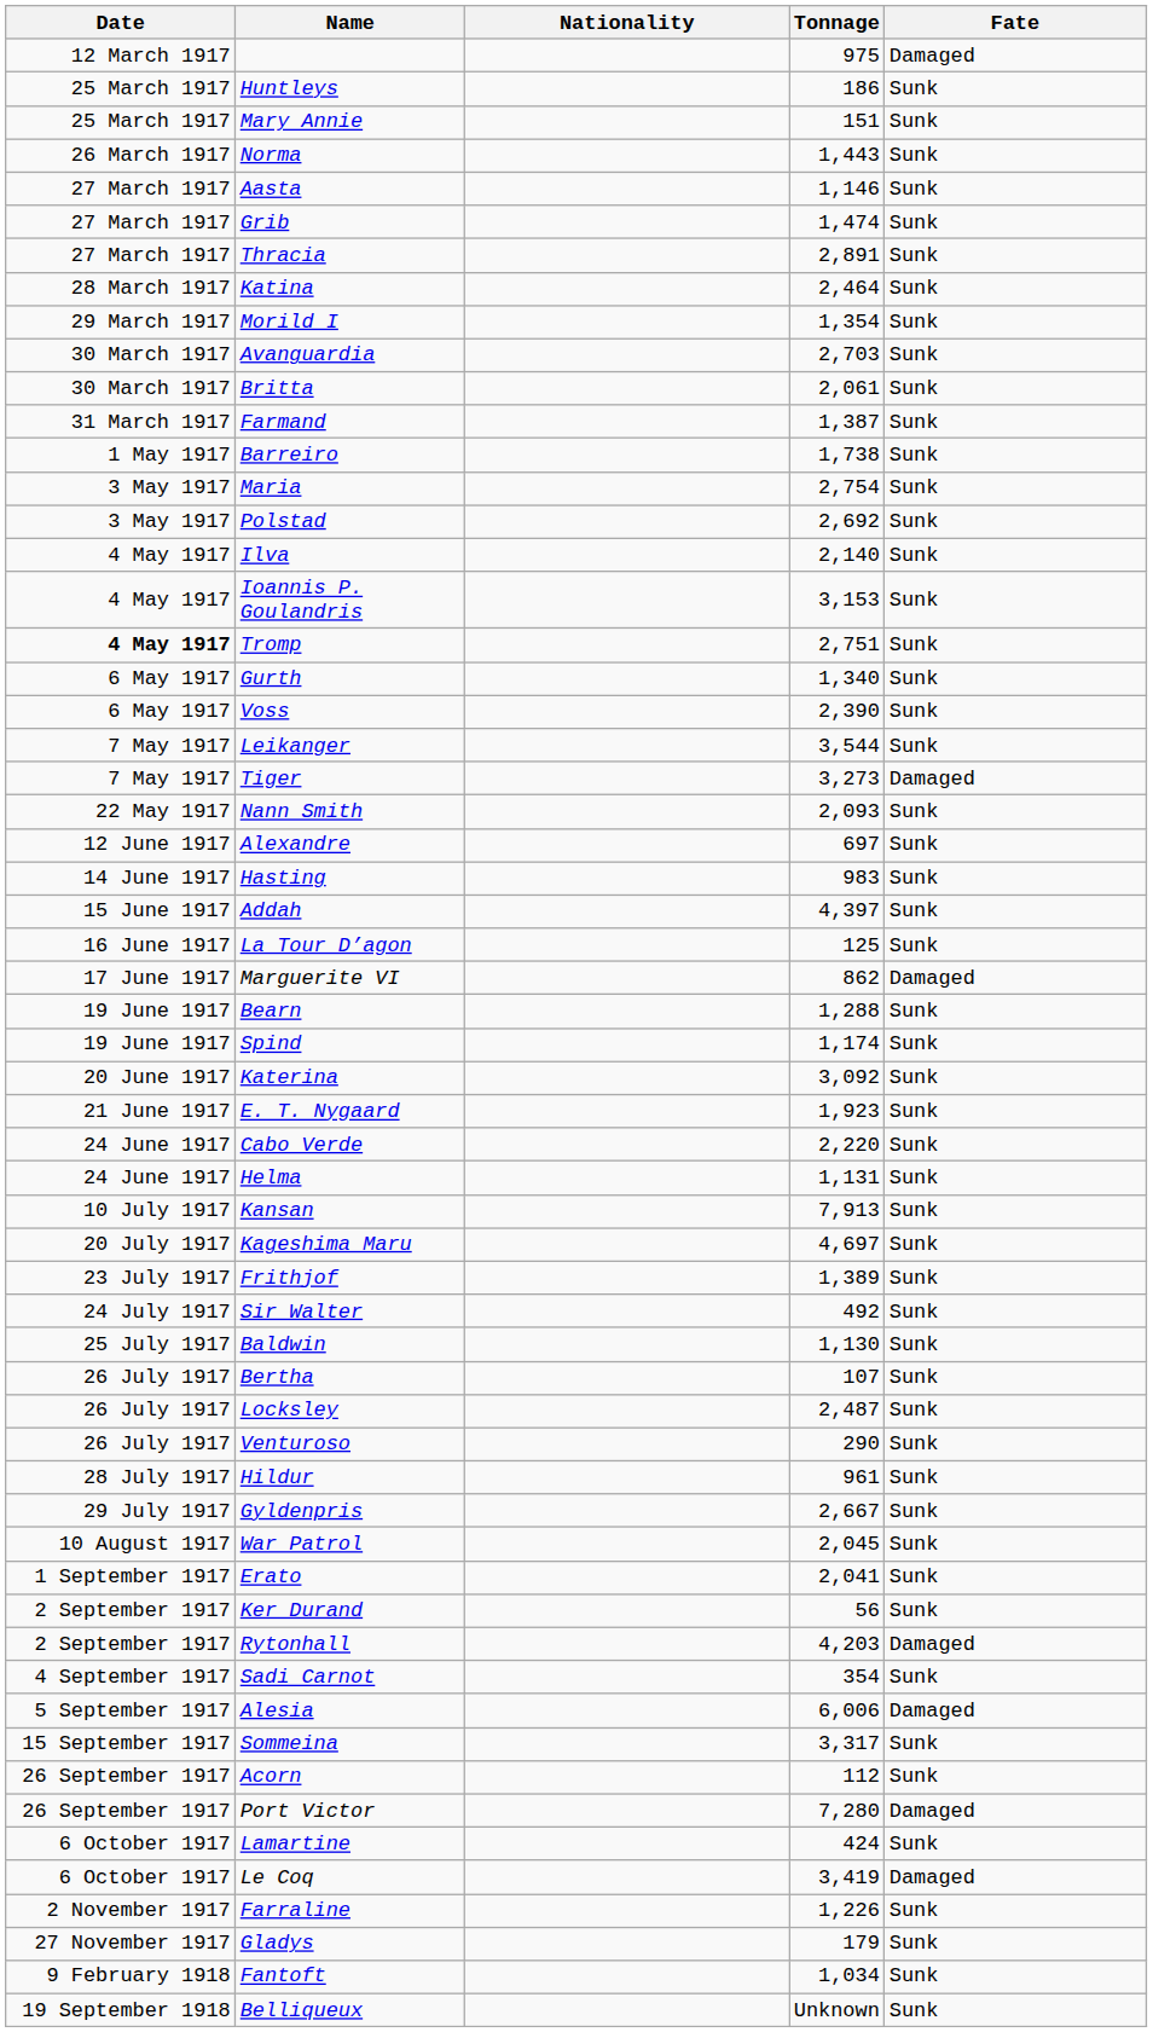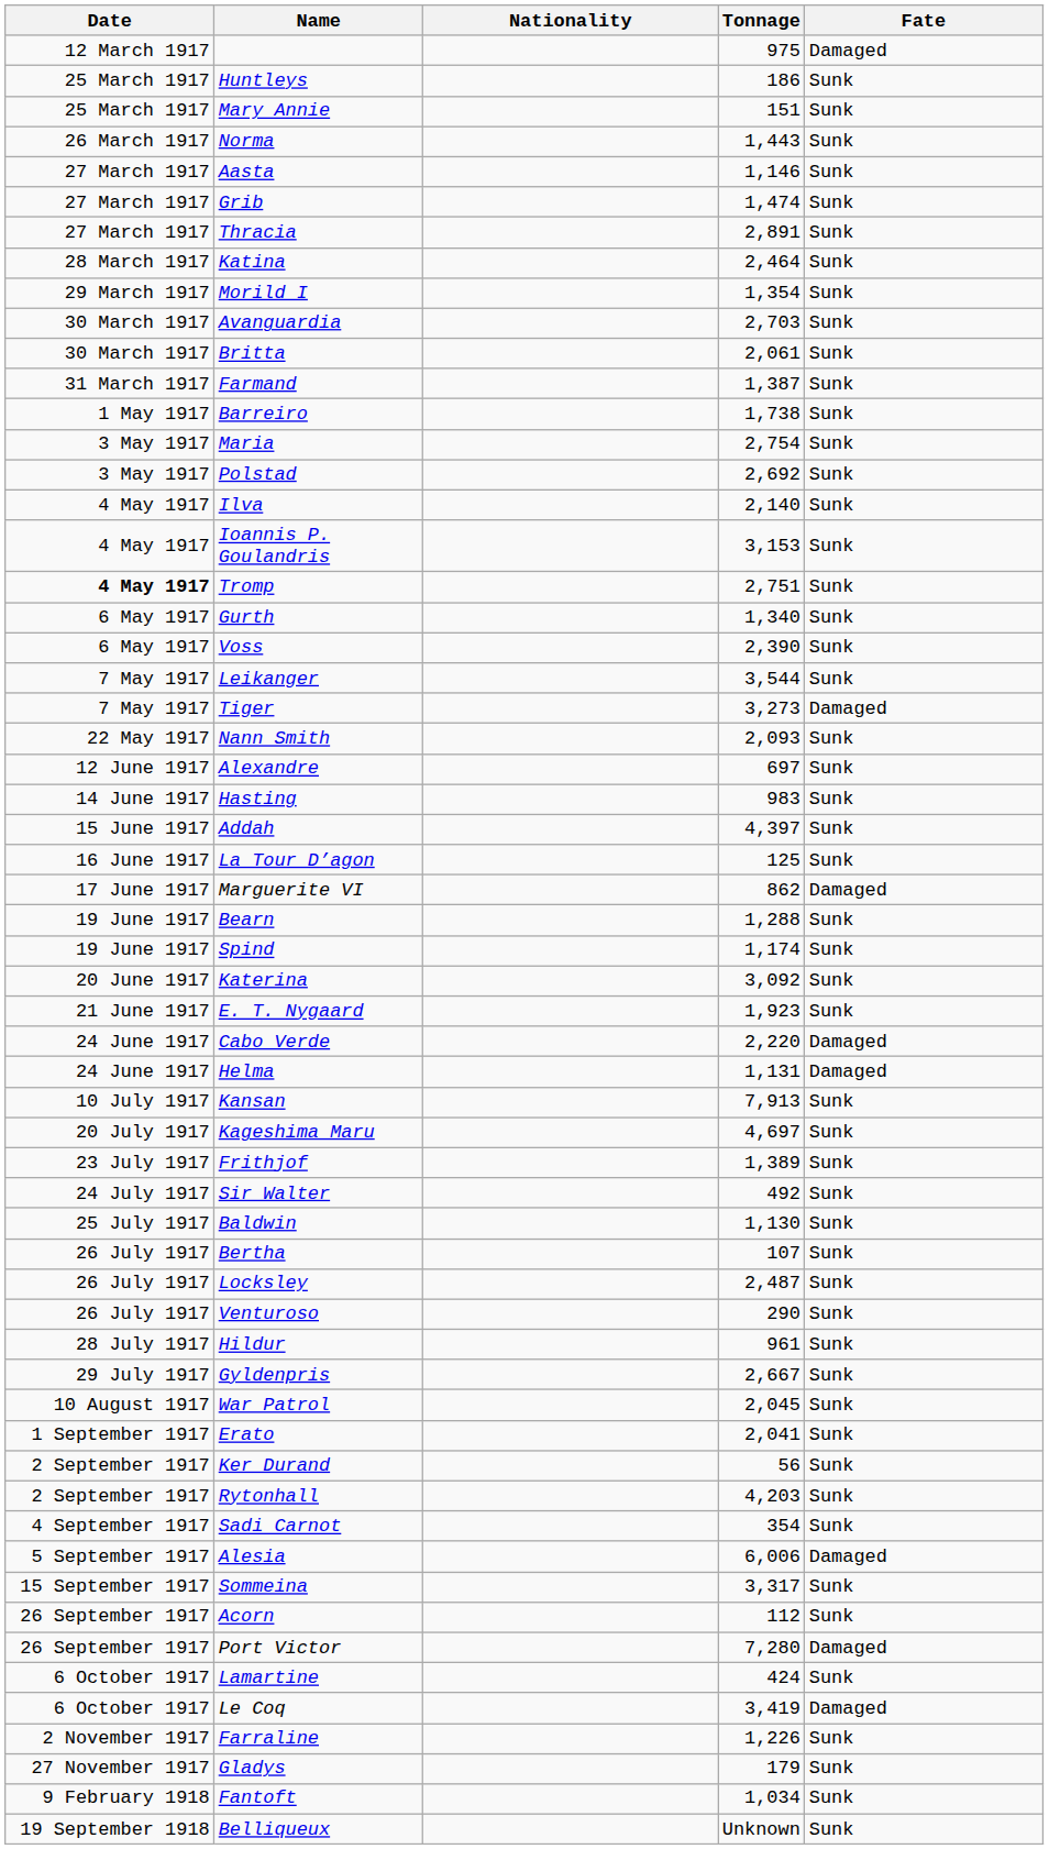Cabo Verde | Fate: Sunk -> Damaged
Helma | Fate: Sunk -> Damaged
Rytonhall | Fate: Damaged -> Sunk
